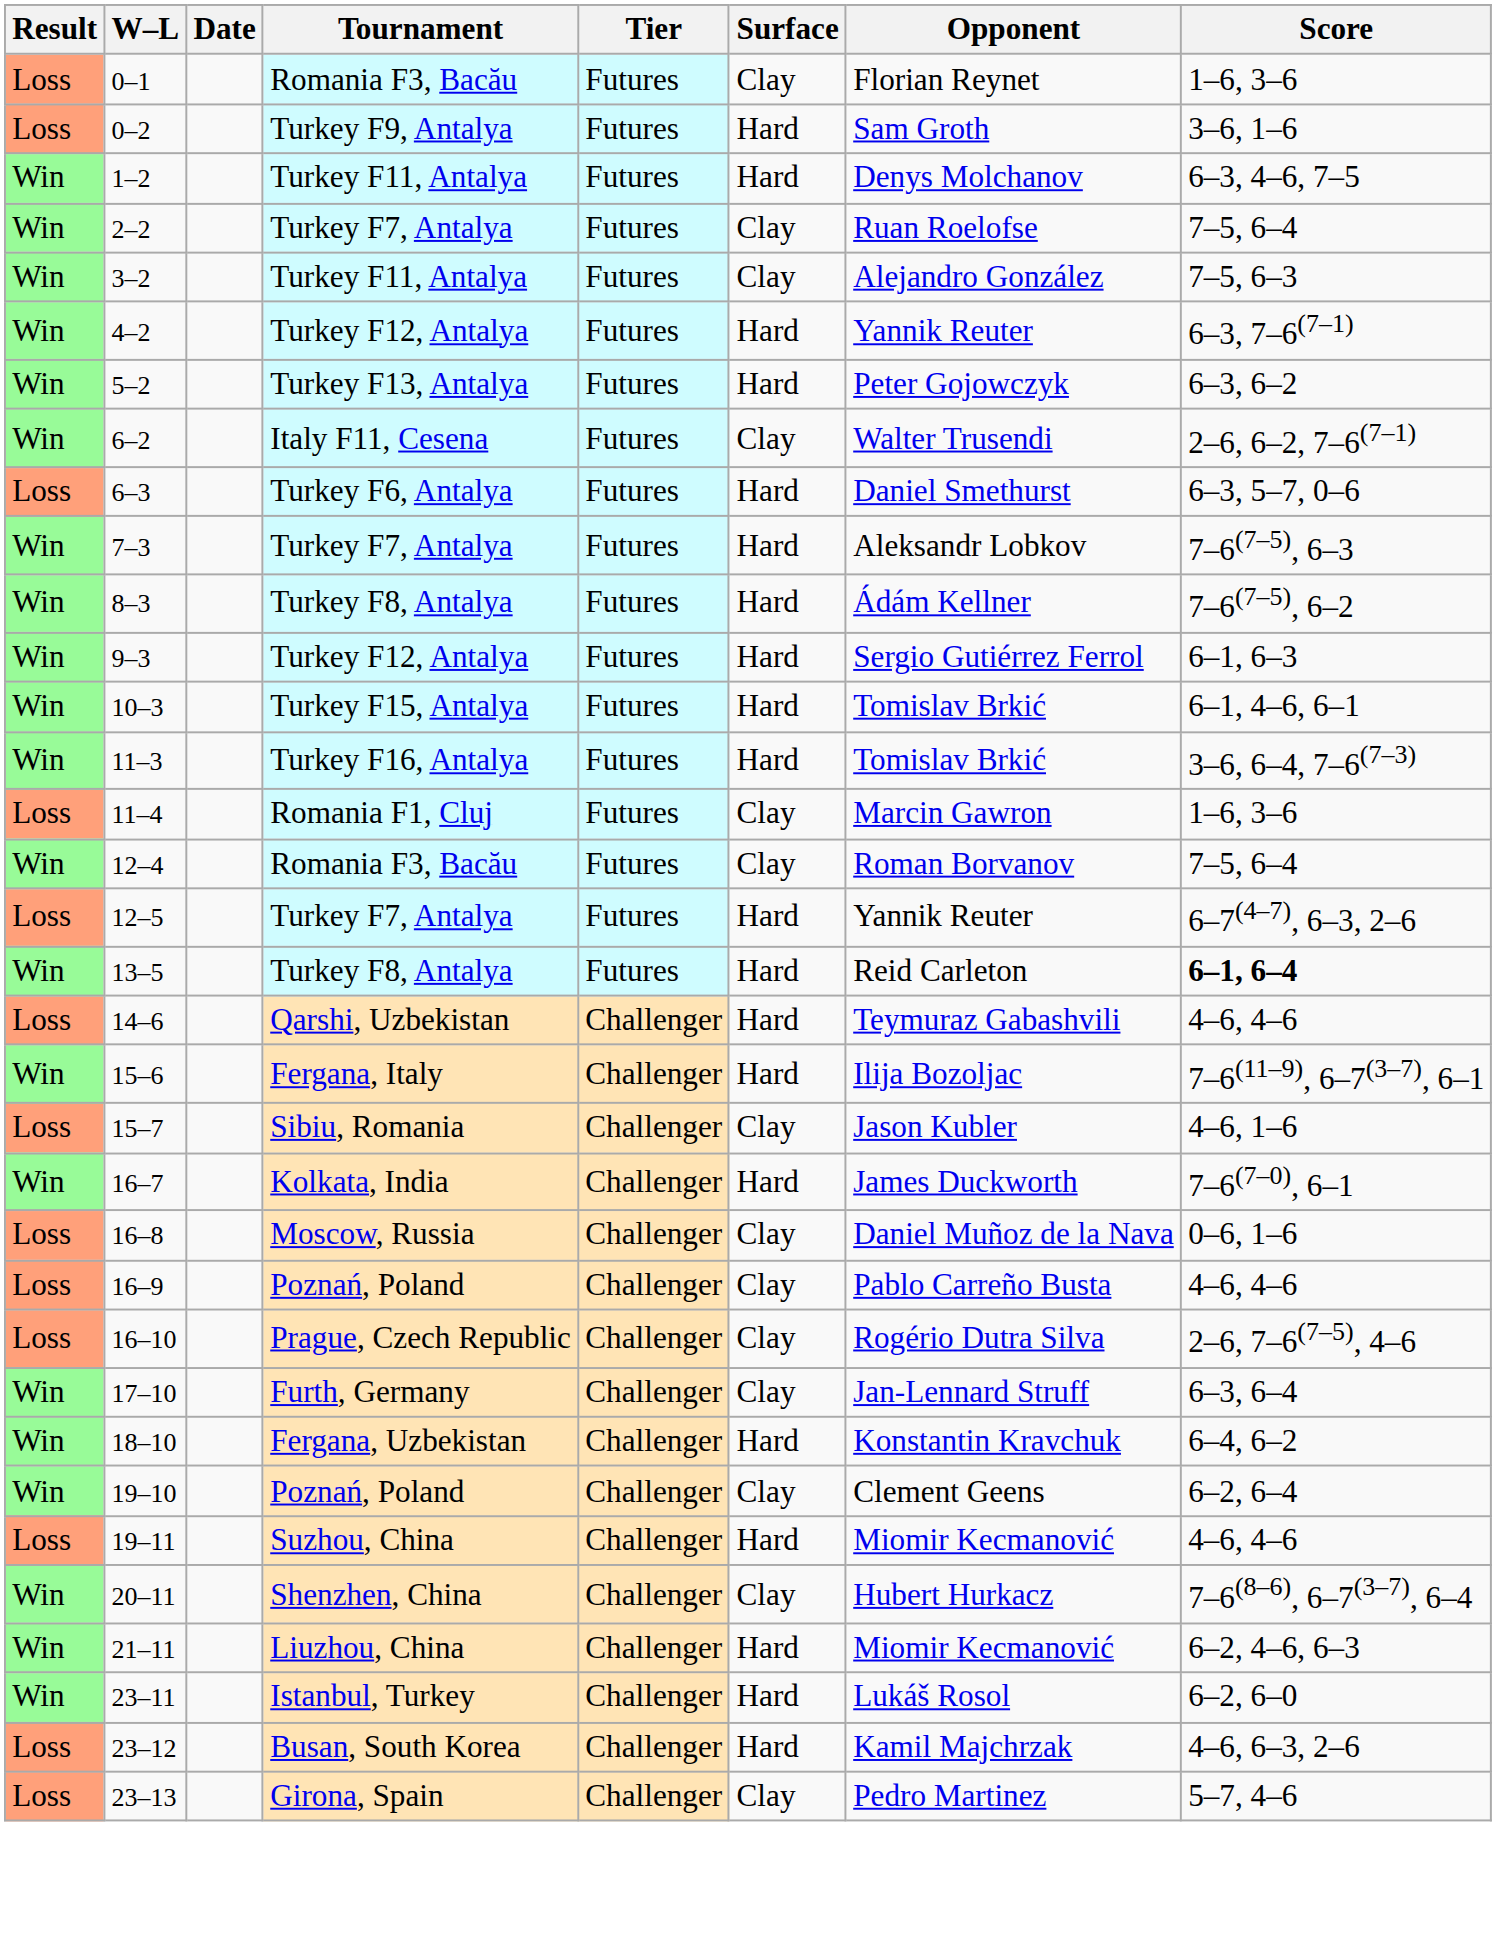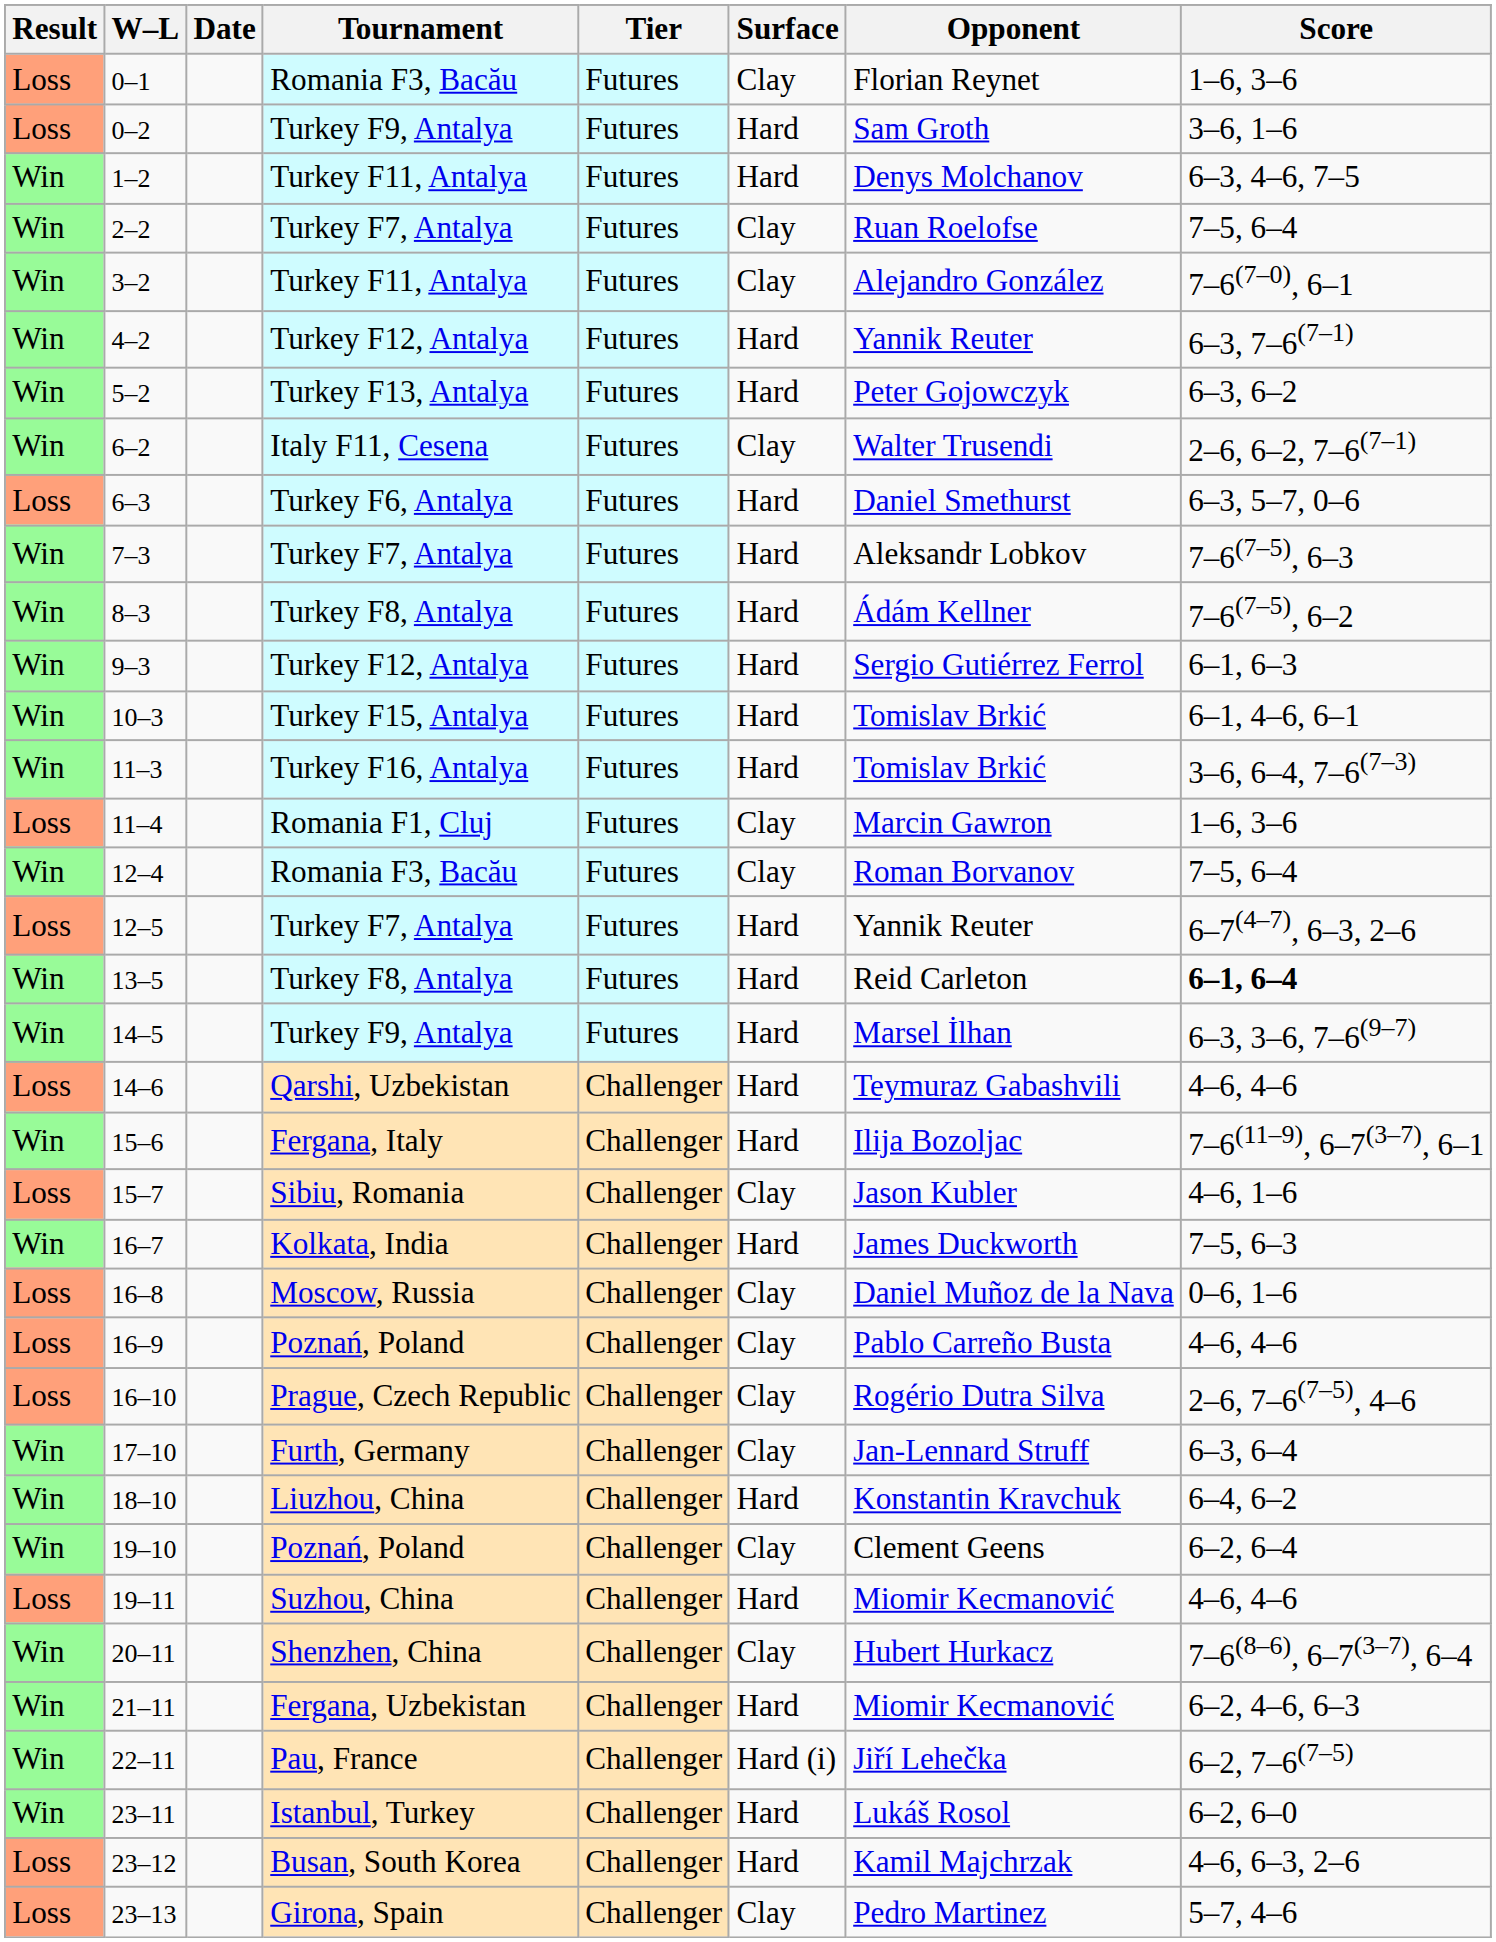3–2 | Score: 7–5, 6–3 -> 7–6(7–0), 6–1
+ row: Win | 14–5 | Turkey F9, Antalya | Futures | Hard | Marsel İlhan | 6–3, 3–6, 7–6(9–7)
16–7 | Score: 7–6(7–0), 6–1 -> 7–5, 6–3
18–10 | Tournament: Fergana, Uzbekistan -> Liuzhou, China
21–11 | Tournament: Liuzhou, China -> Fergana, Uzbekistan
+ row: Win | 22–11 | Pau, France | Challenger | Hard (i) | Jiří Lehečka | 6–2, 7–6(7–5)
